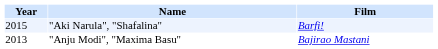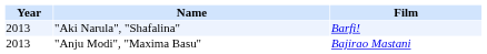"Aki Narula", "Shafalina" | Year: 2015 -> 2013
